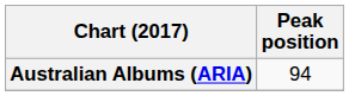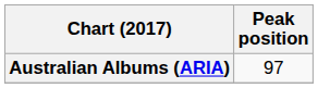Australian Albums (ARIA) | Peak position: 94 -> 97
